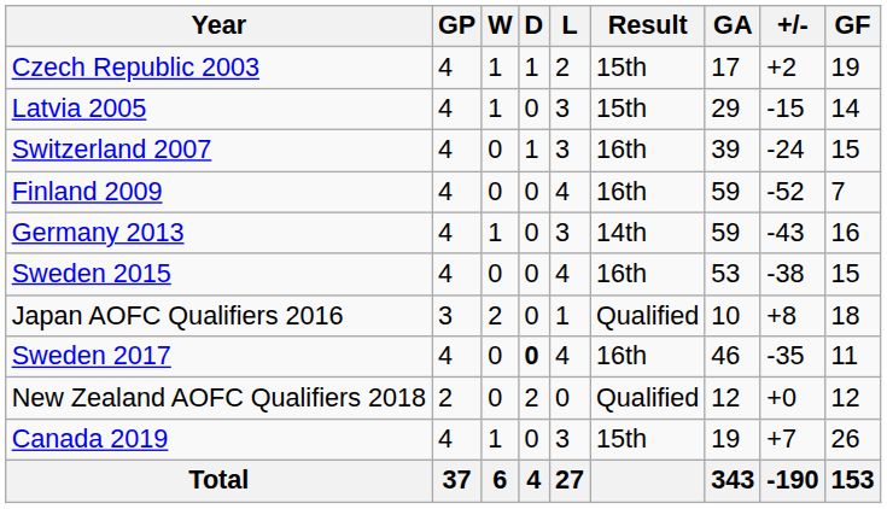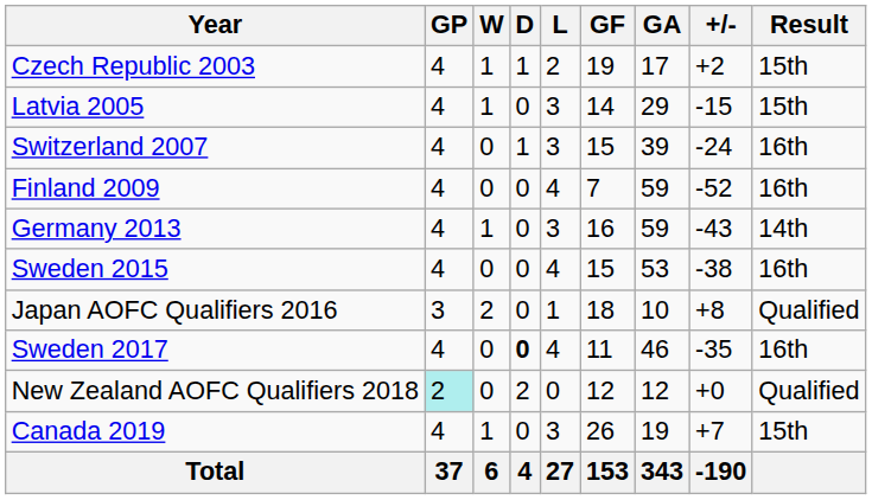columns swapped: GF <-> Result
New Zealand AOFC Qualifiers 2018 | GP: no background -> paleturquoise background
